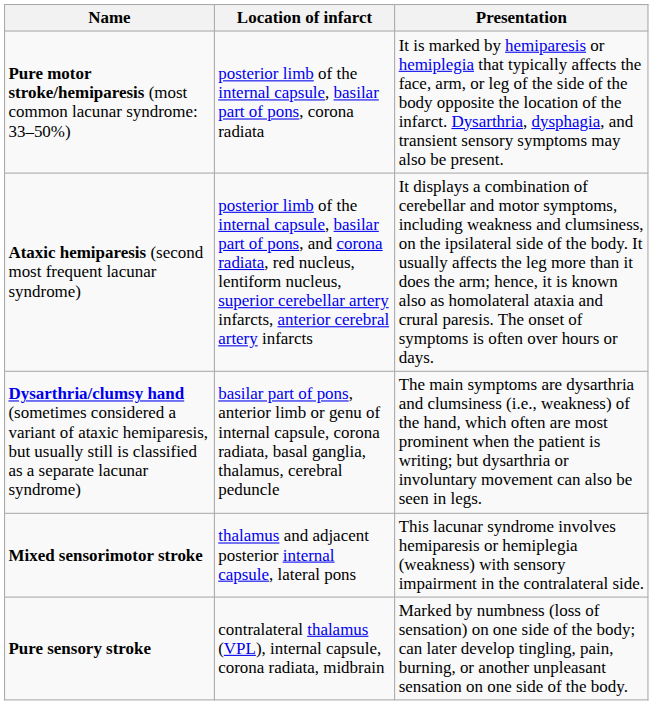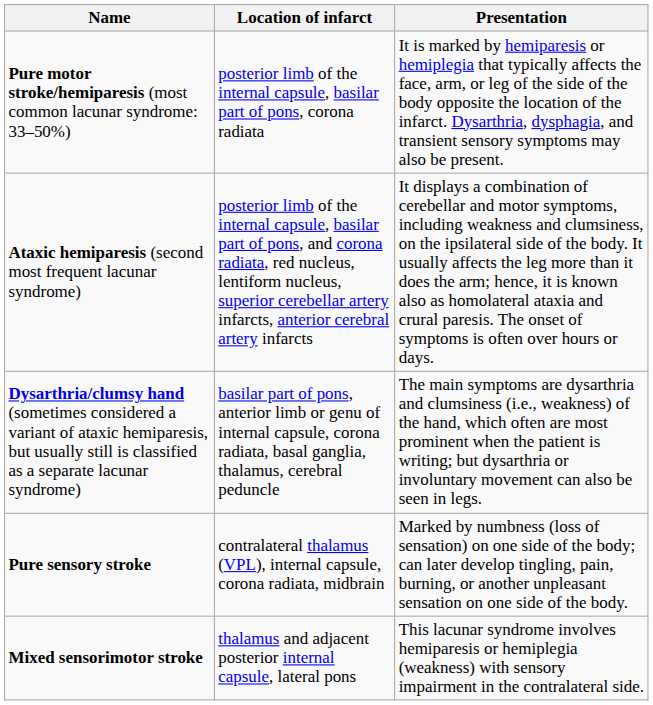rows swapped: Pure sensory stroke <-> Mixed sensorimotor stroke
